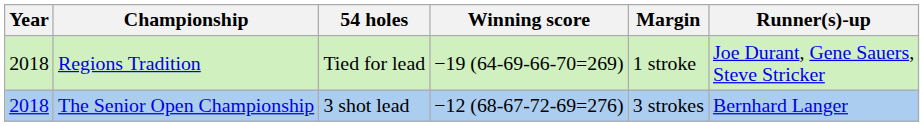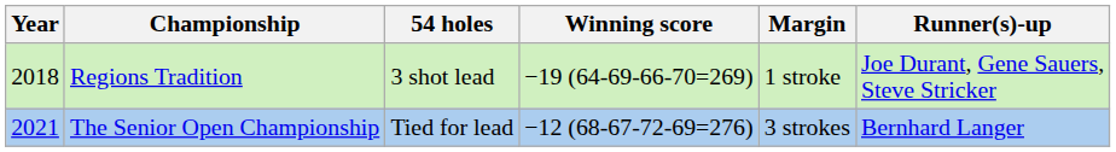Regions Tradition | 54 holes: Tied for lead -> 3 shot lead
The Senior Open Championship | Year: 2018 -> 2021
The Senior Open Championship | 54 holes: 3 shot lead -> Tied for lead
